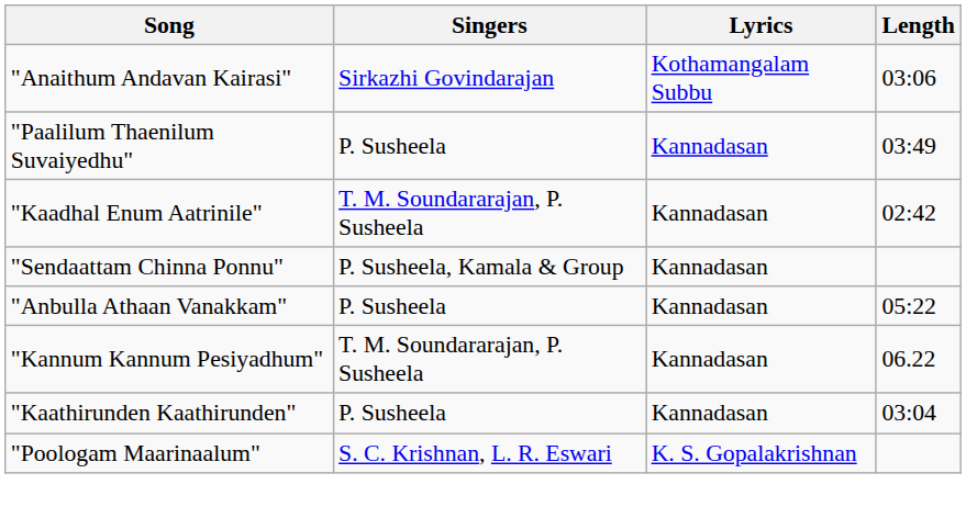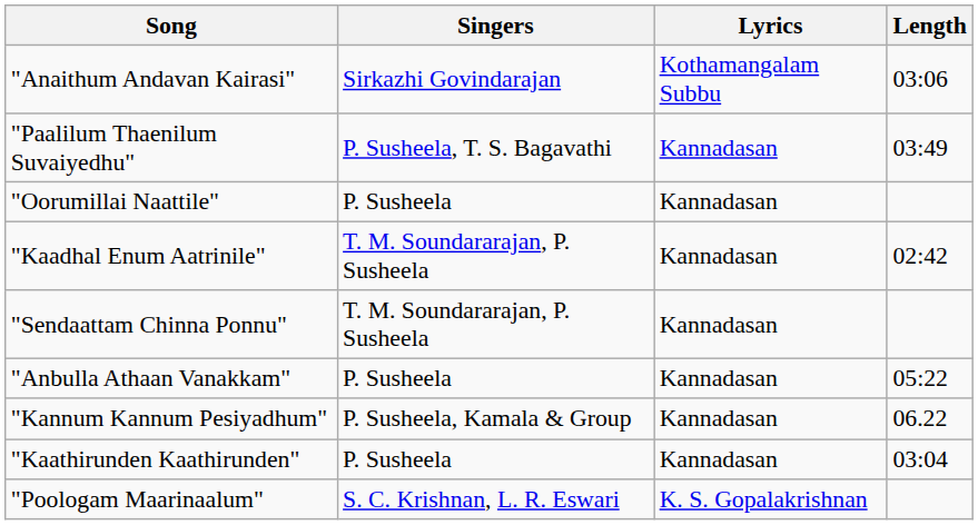"Paalilum Thaenilum Suvaiyedhu" | Singers: P. Susheela -> P. Susheela, T. S. Bagavathi
+ row: "Oorumillai Naattile" | P. Susheela | Kannadasan
"Sendaattam Chinna Ponnu" | Singers: P. Susheela, Kamala & Group -> T. M. Soundararajan, P. Susheela
"Kannum Kannum Pesiyadhum" | Singers: T. M. Soundararajan, P. Susheela -> P. Susheela, Kamala & Group
